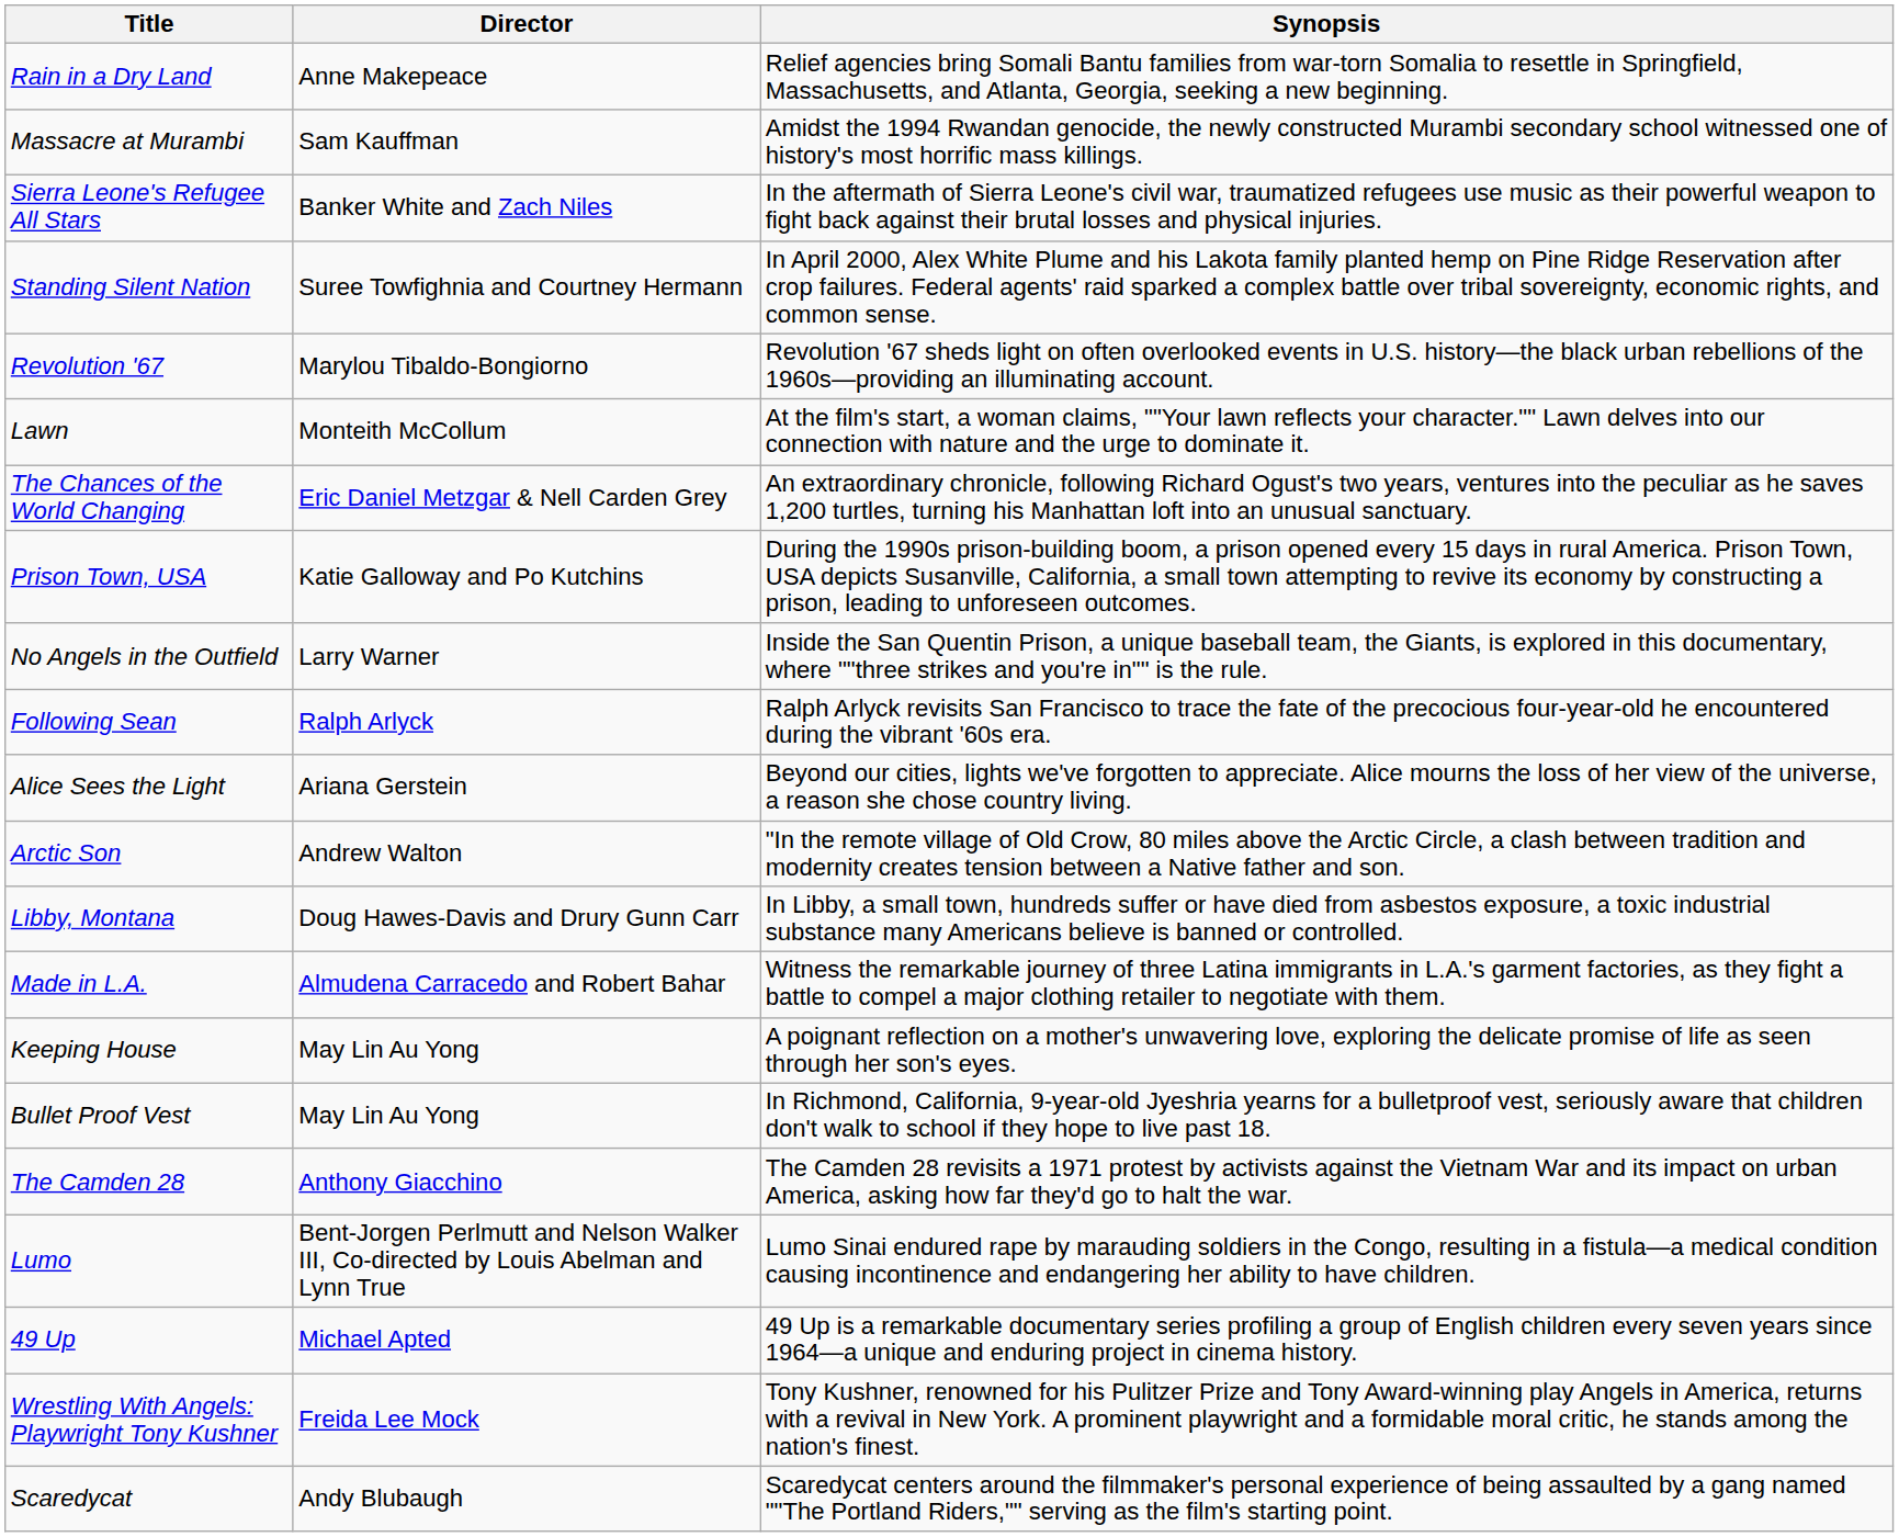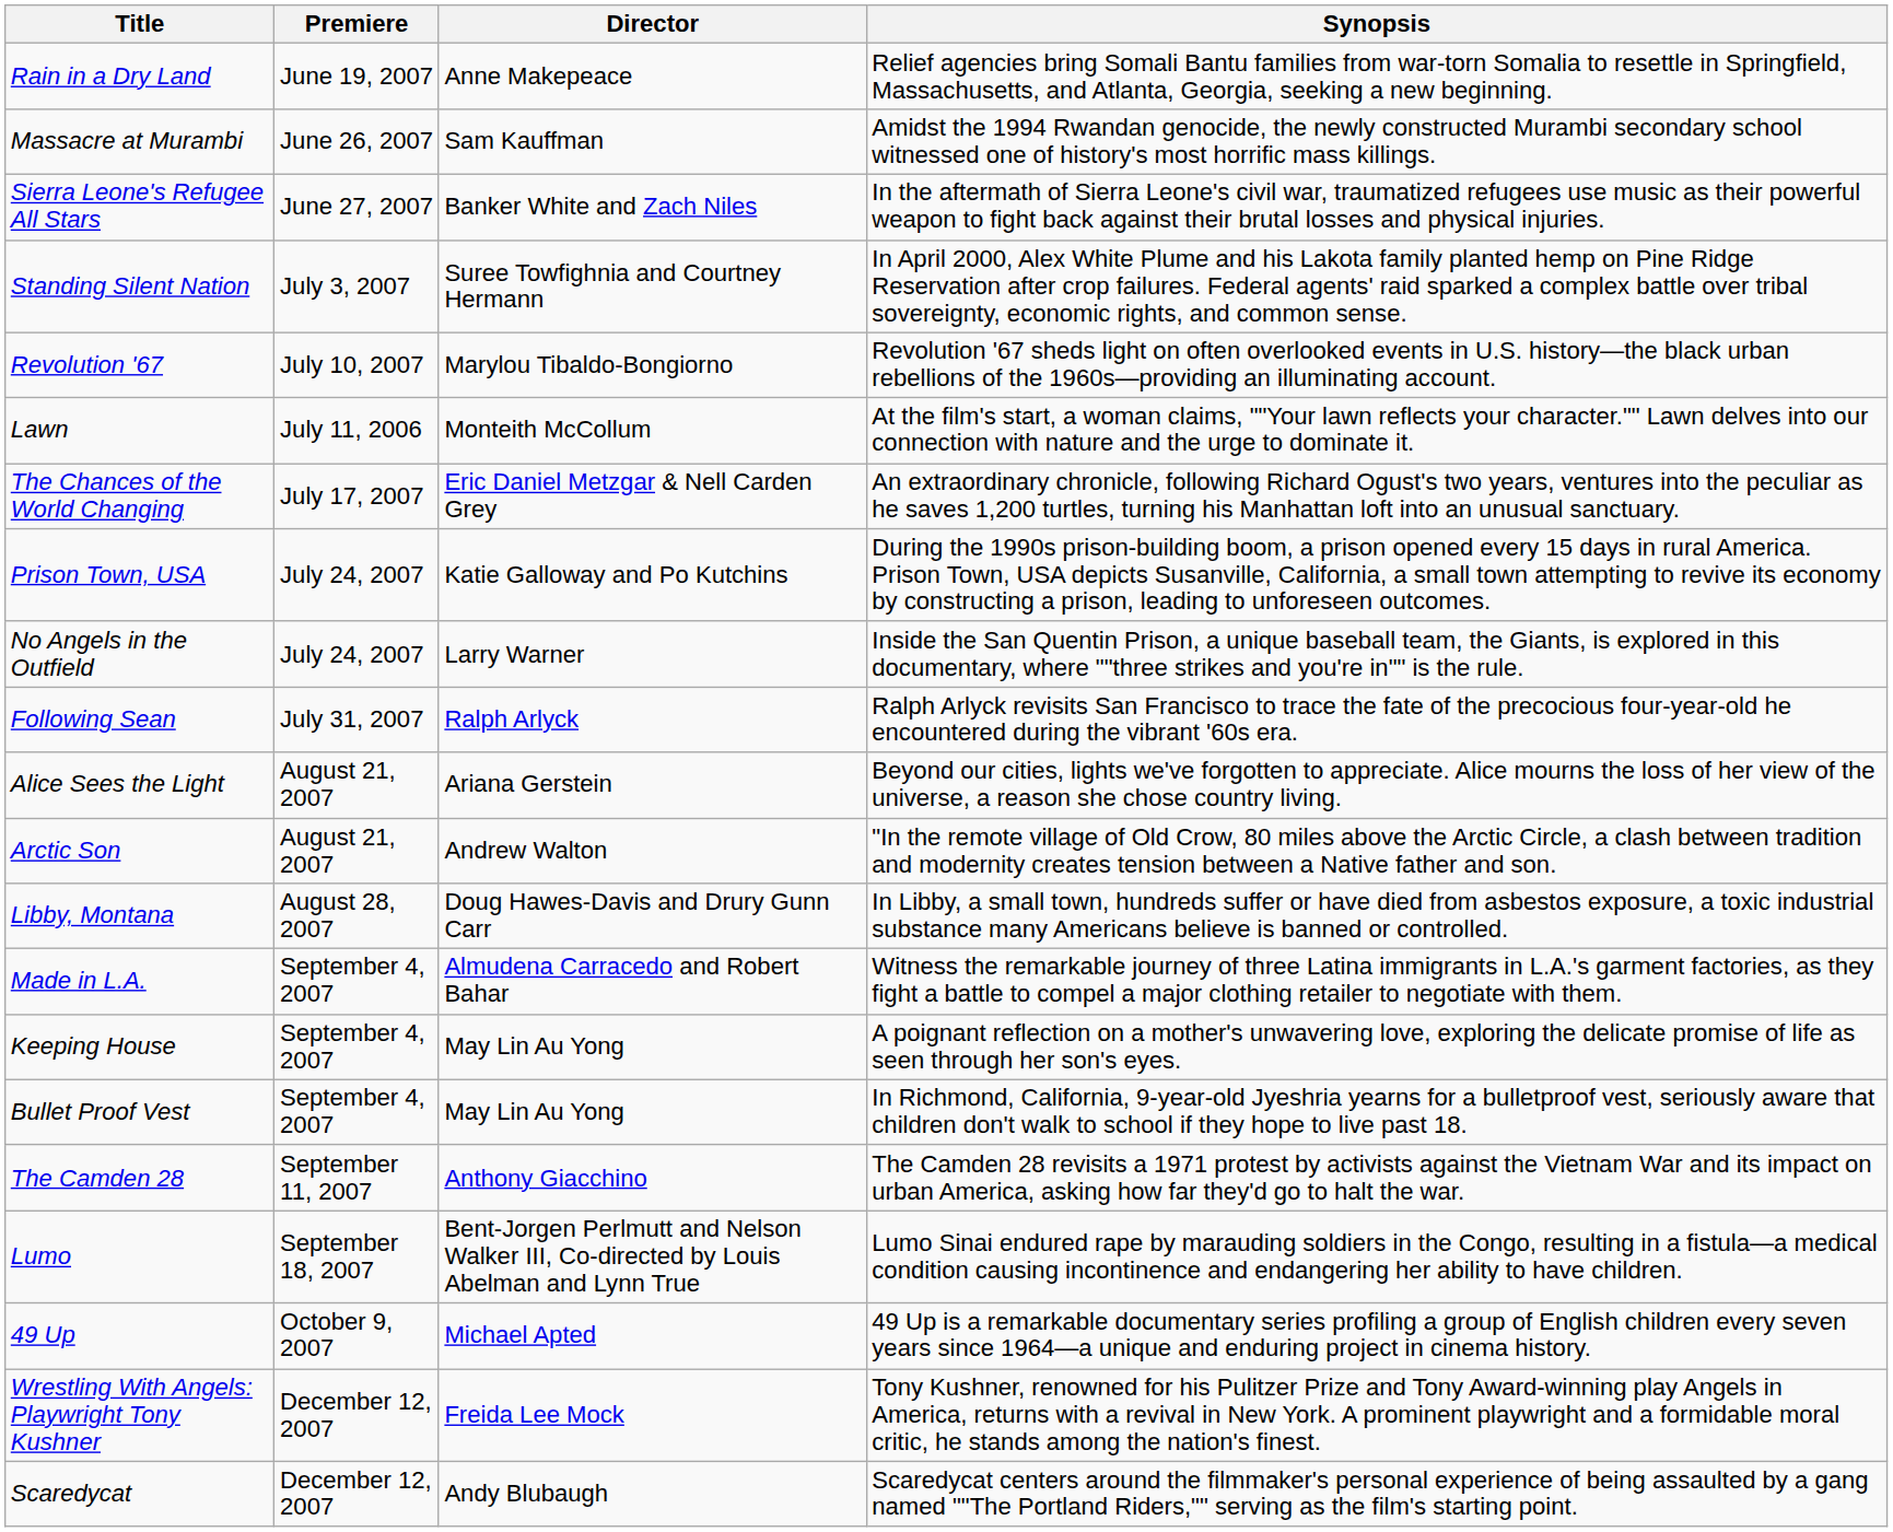+ column: Premiere | June 19, 2007 | June 26, 2007 | June 27, 2007 | July 3, 2007 | July 10, 2007 | July 11, 2006 | July 17, 2007 | July 24, 2007 | July 24, 2007 | July 31, 2007 | August 21, 2007 | August 21, 2007 | August 28, 2007 | September 4, 2007 | September 4, 2007 | September 4, 2007 | September 11, 2007 | September 18, 2007 | October 9, 2007 | December 12, 2007 | December 12, 2007
